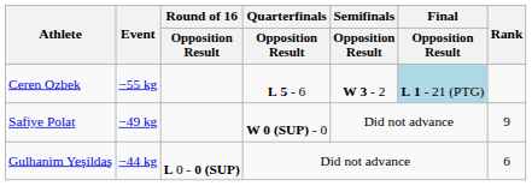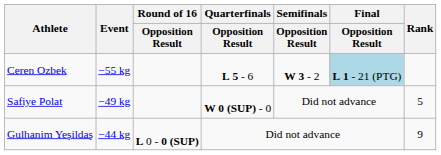Safiye Polat | Rank: 9 -> 5
Gulhanim Yeşildaş | Rank: 6 -> 9
